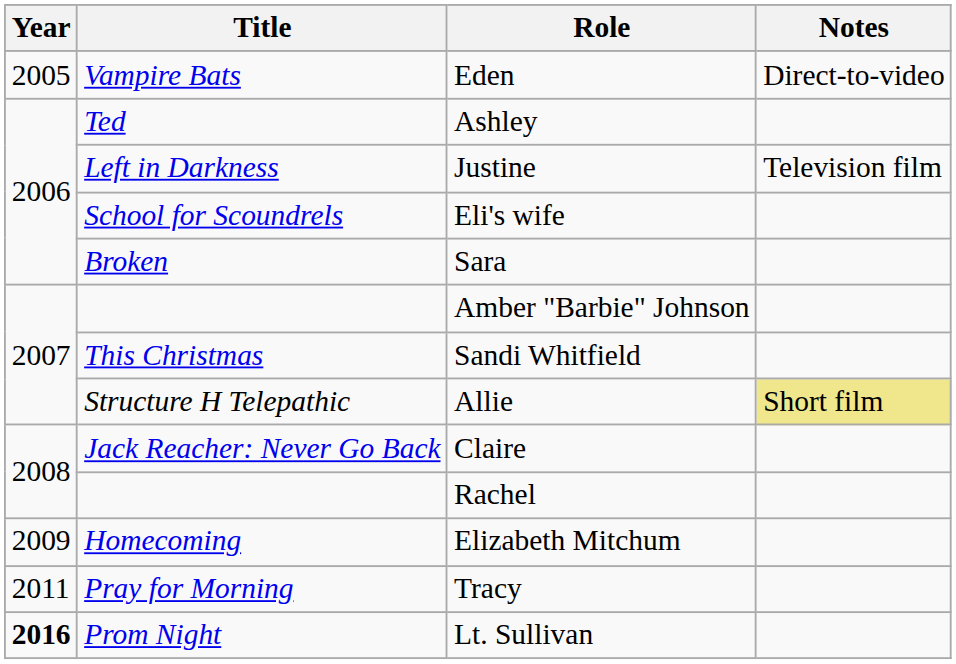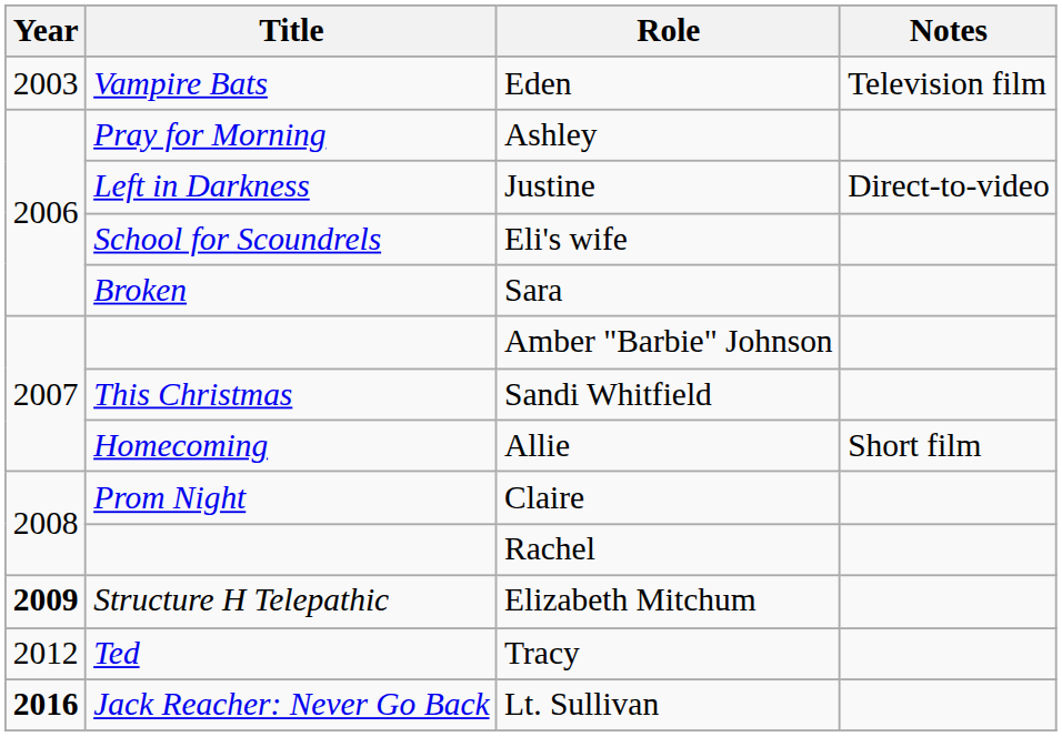Eden | Year: 2005 -> 2003
Eden | Notes: Direct-to-video -> Television film
Ashley | Title: Ted -> Pray for Morning
Justine | Notes: Television film -> Direct-to-video
Allie | Title: Structure H Telepathic -> Homecoming
Allie | Notes: khaki background -> no background
Claire | Title: Jack Reacher: Never Go Back -> Prom Night
Elizabeth Mitchum | Year: normal -> bold
Elizabeth Mitchum | Title: Homecoming -> Structure H Telepathic
Tracy | Year: 2011 -> 2012
Tracy | Title: Pray for Morning -> Ted
Lt. Sullivan | Title: Prom Night -> Jack Reacher: Never Go Back
